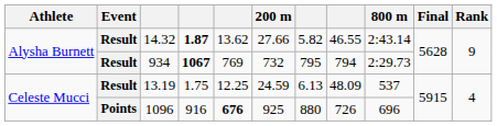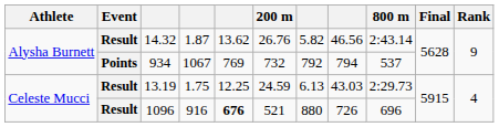14.32 | column 4: bold -> normal
14.32 | 200 m: 27.66 -> 26.76
14.32 | column 8: 46.55 -> 46.56
934 | Event: Result -> Points
934 | column 4: bold -> normal
934 | column 7: 795 -> 792
934 | 800 m: 2:29.73 -> 537
13.19 | column 8: 48.09 -> 43.03
13.19 | 800 m: 537 -> 2:29.73
1096 | Event: Points -> Result
1096 | 200 m: 925 -> 521
